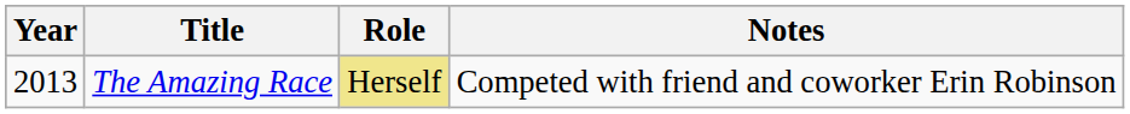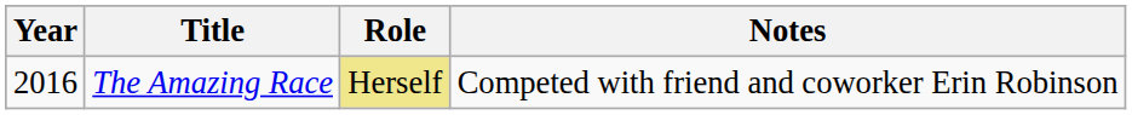The Amazing Race | Year: 2013 -> 2016
